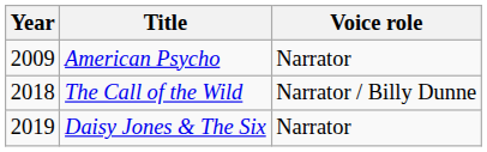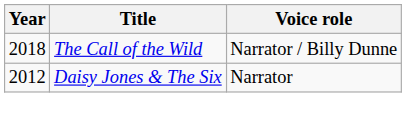- row: 2009 | American Psycho | Narrator
Daisy Jones & The Six | Year: 2019 -> 2012
